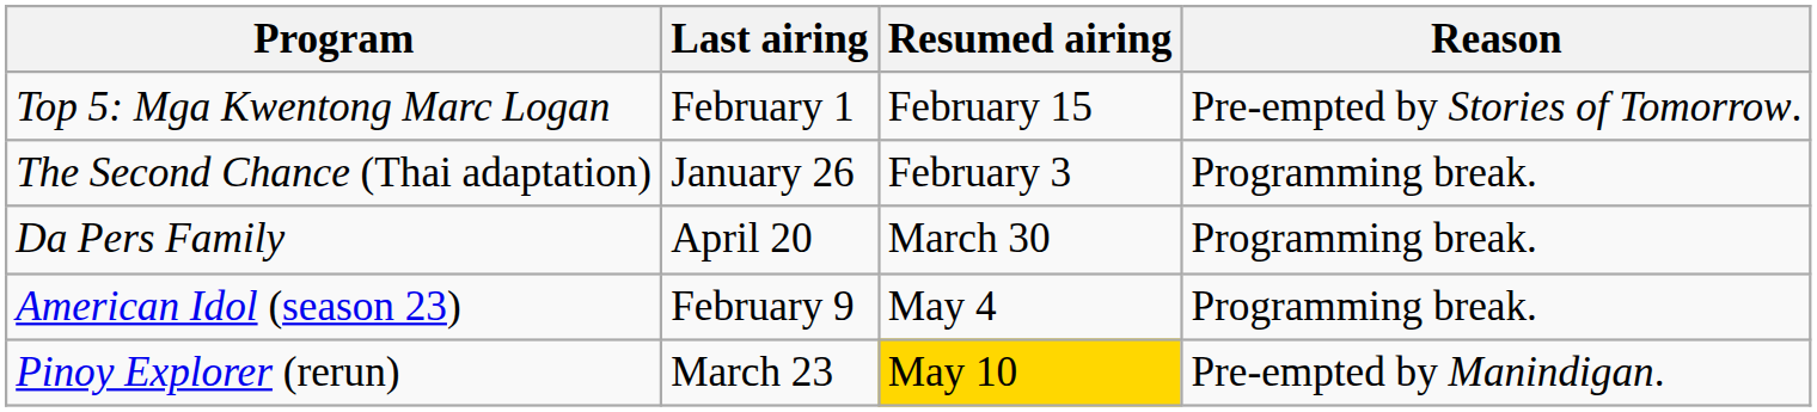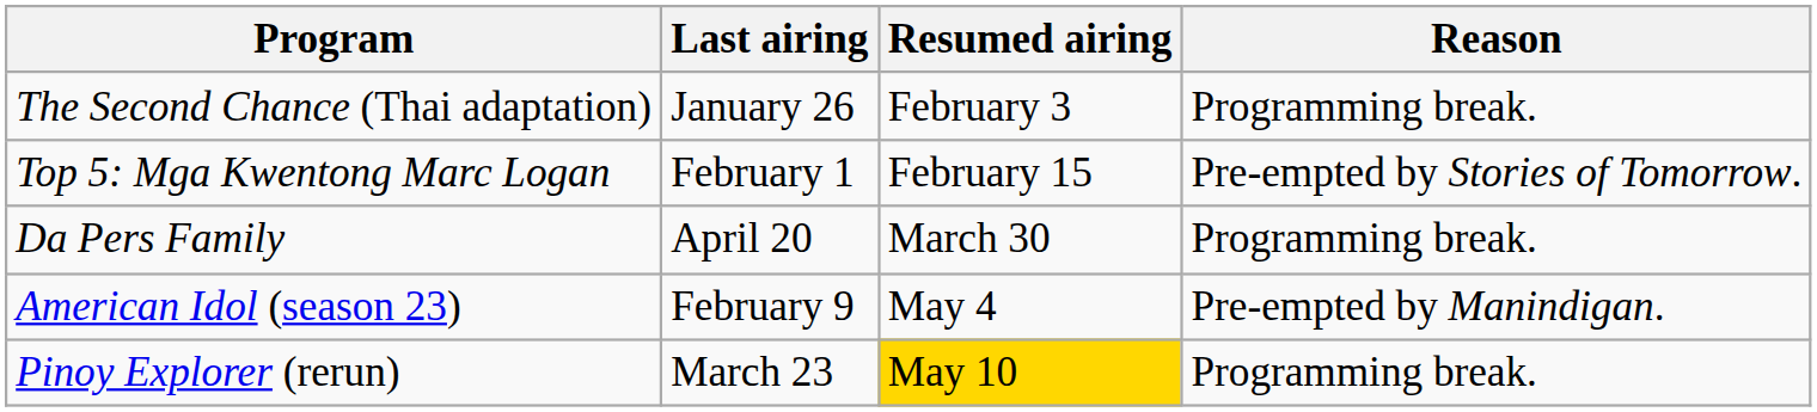rows swapped: The Second Chance (Thai adaptation) <-> Top 5: Mga Kwentong Marc Logan
American Idol (season 23) | Reason: Programming break. -> Pre-empted by Manindigan.
Pinoy Explorer (rerun) | Reason: Pre-empted by Manindigan. -> Programming break.
